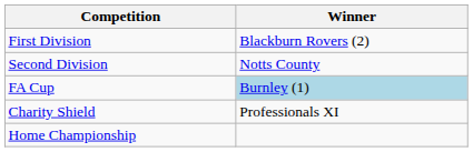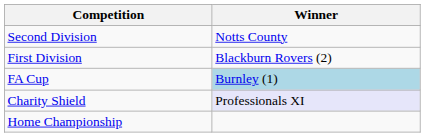rows swapped: First Division <-> Second Division
Charity Shield | Winner: no background -> lavender background
